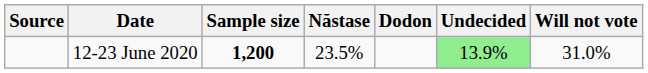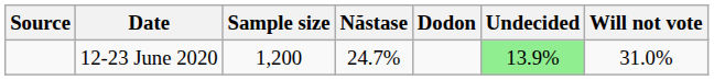12-23 June 2020 | Sample size: bold -> normal
12-23 June 2020 | Năstase: 23.5% -> 24.7%
